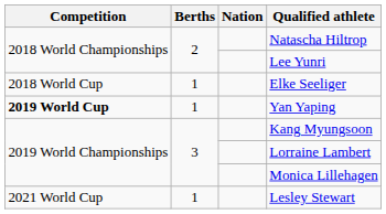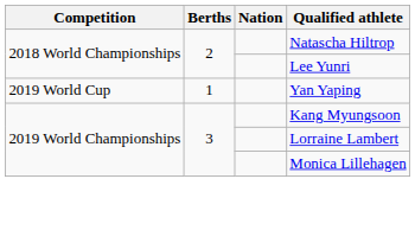- row: 2018 World Cup | 1 | Elke Seeliger
Yan Yaping | Competition: bold -> normal
- row: 2021 World Cup | 1 | Lesley Stewart
